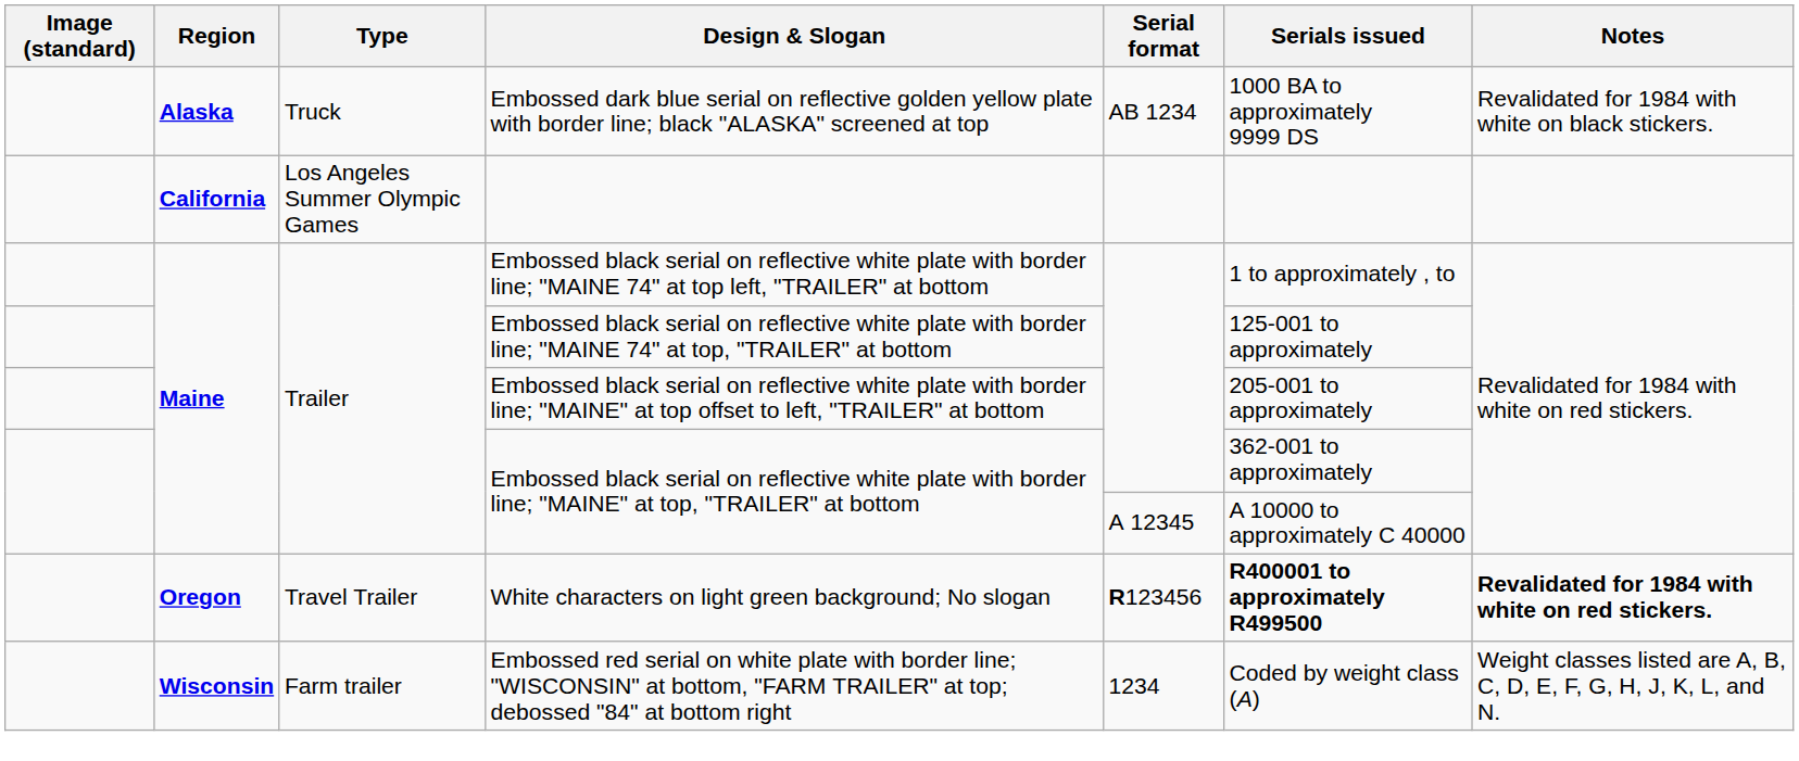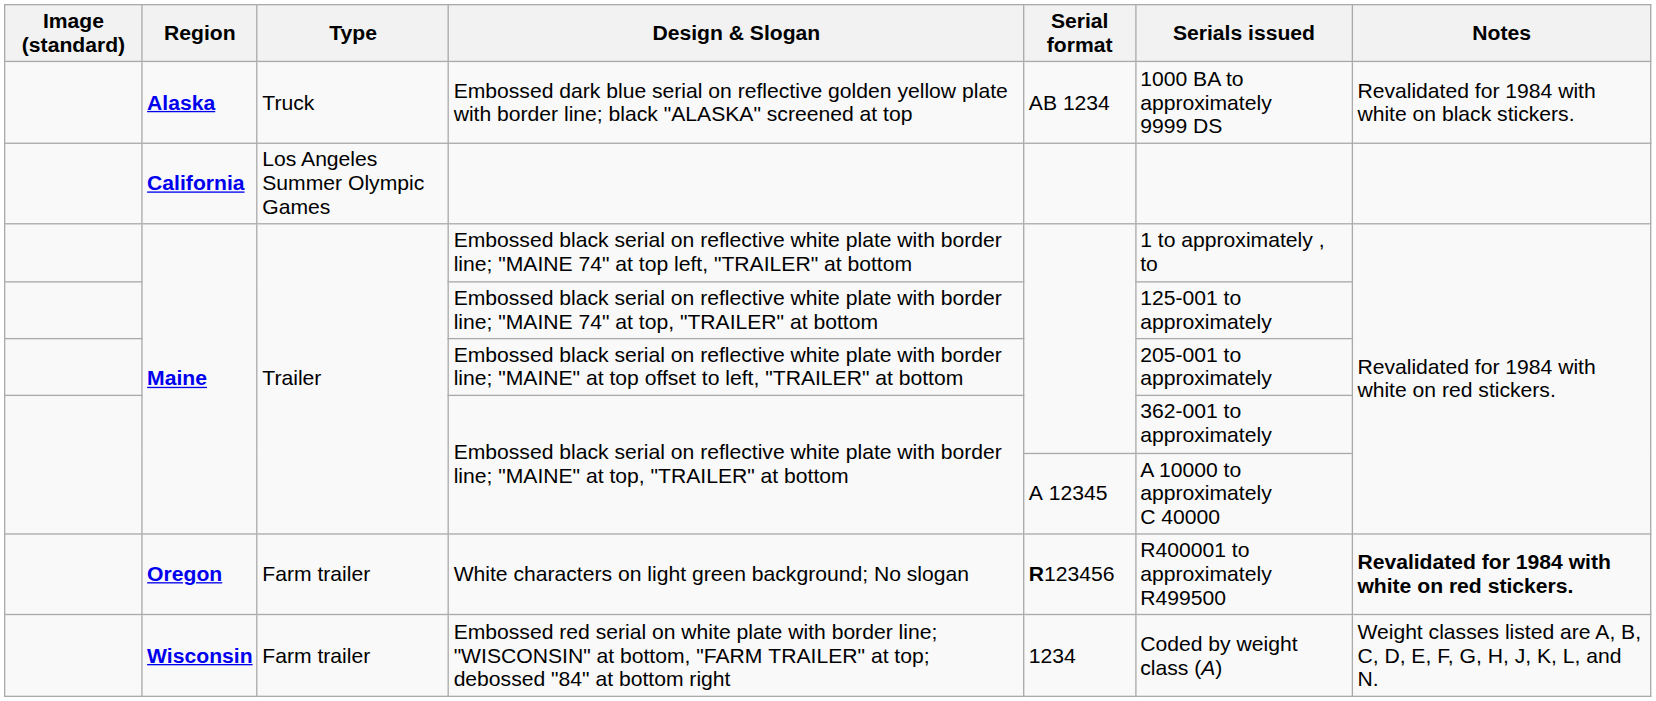White characters on light green background; No slogan | Type: Travel Trailer -> Farm trailer
White characters on light green background; No slogan | Serials issued: bold -> normal
